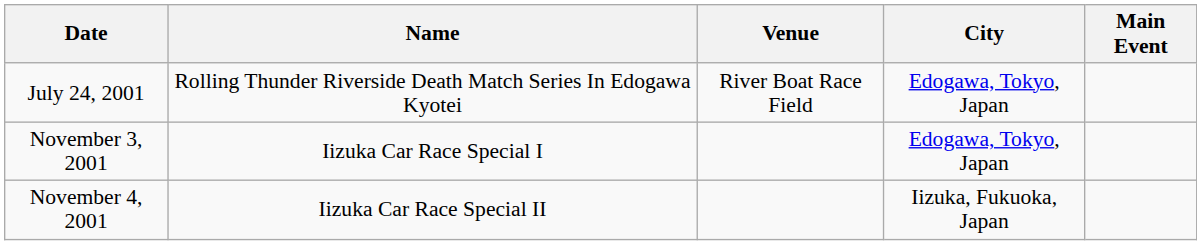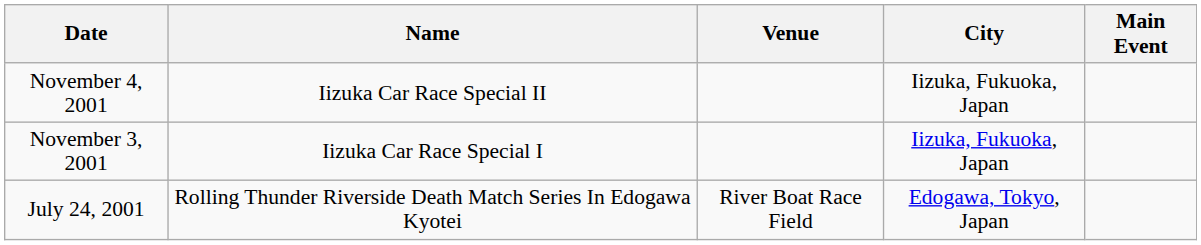rows swapped: July 24, 2001 <-> November 4, 2001
November 3, 2001 | City: Edogawa, Tokyo, Japan -> Iizuka, Fukuoka, Japan
